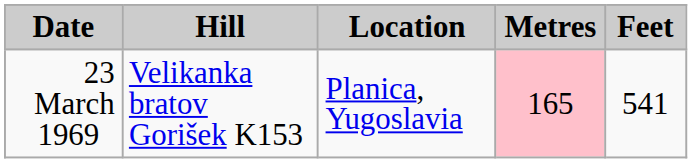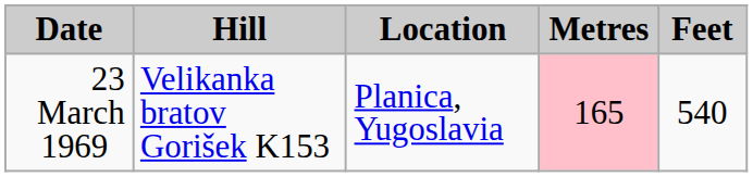23 March 1969 | Feet: 541 -> 540
